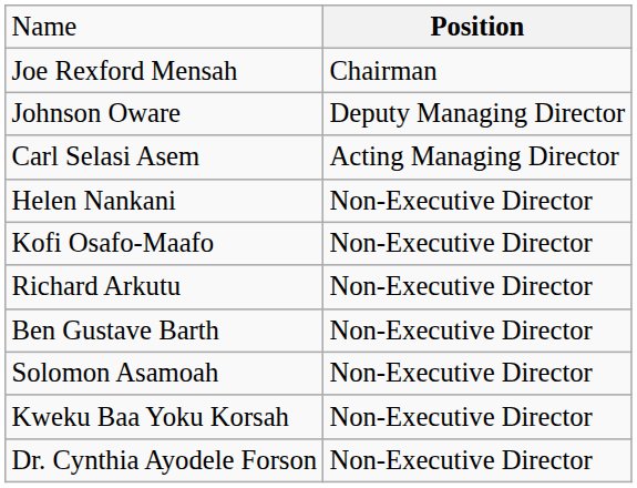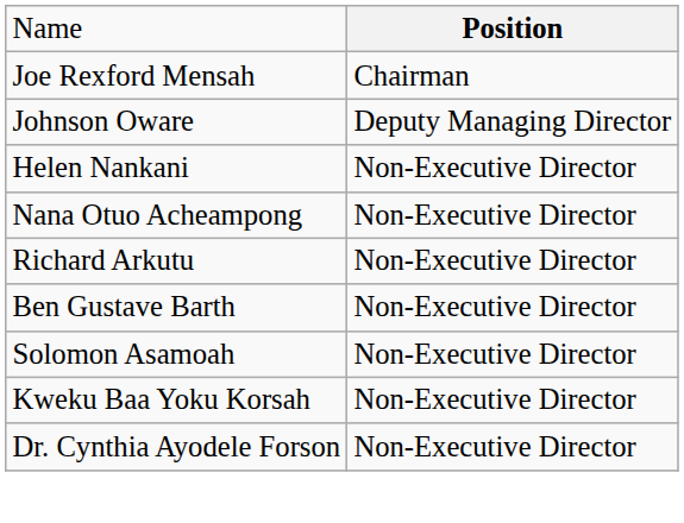- row: Carl Selasi Asem | Acting Managing Director
- row: Kofi Osafo-Maafo | Non-Executive Director
+ row: Nana Otuo Acheampong | Non-Executive Director
